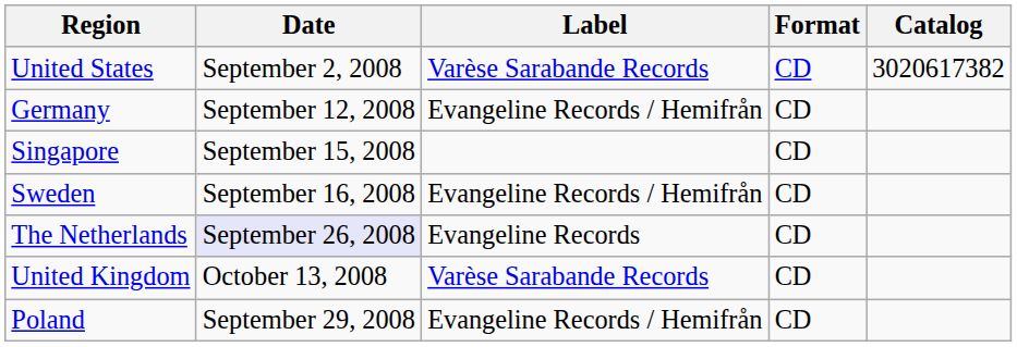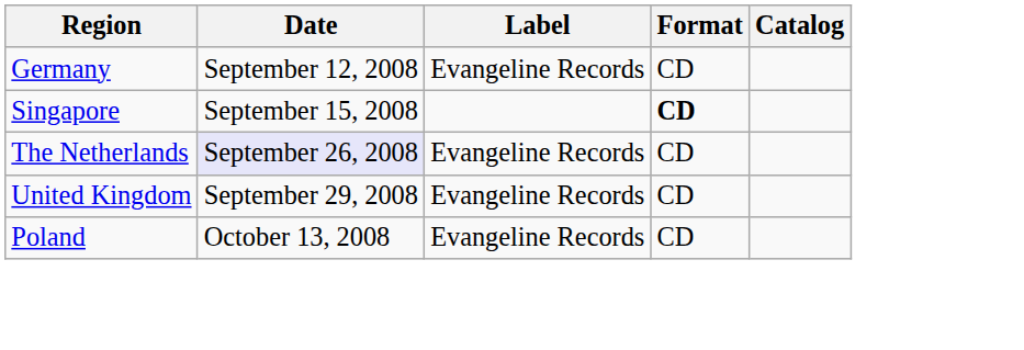- row: United States | September 2, 2008 | Varèse Sarabande Records | CD | 3020617382
Germany | Label: Evangeline Records / Hemifrån -> Evangeline Records
Singapore | Format: normal -> bold
- row: Sweden | September 16, 2008 | Evangeline Records / Hemifrån | CD
United Kingdom | Date: October 13, 2008 -> September 29, 2008
United Kingdom | Label: Varèse Sarabande Records -> Evangeline Records
Poland | Date: September 29, 2008 -> October 13, 2008
Poland | Label: Evangeline Records / Hemifrån -> Evangeline Records
